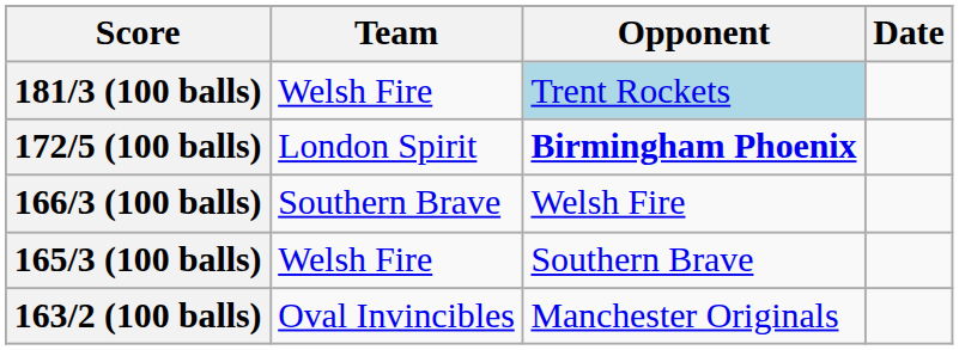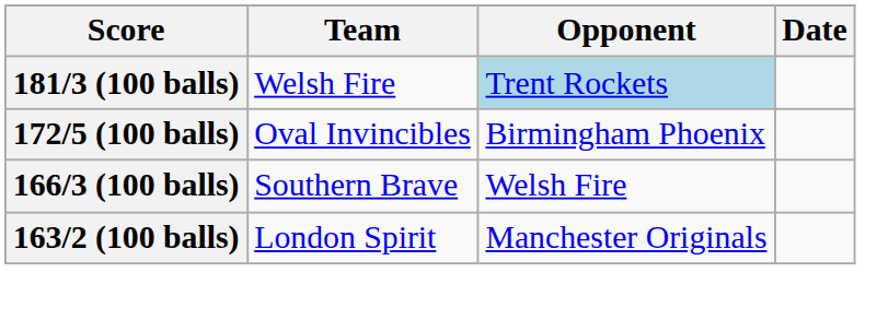172/5 (100 balls) | Team: London Spirit -> Oval Invincibles
172/5 (100 balls) | Opponent: bold -> normal
- row: 165/3 (100 balls) | Welsh Fire | Southern Brave
163/2 (100 balls) | Team: Oval Invincibles -> London Spirit
